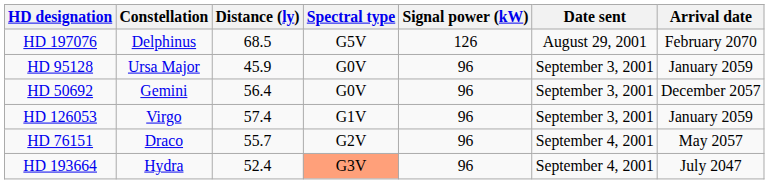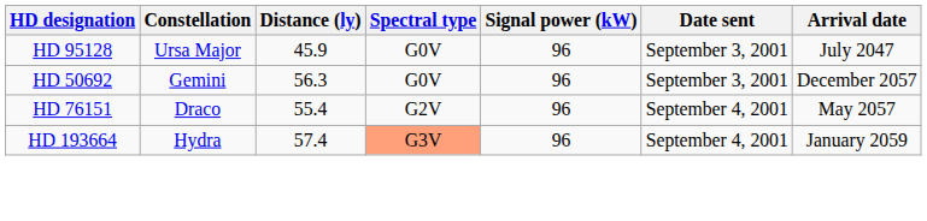- row: HD 197076 | Delphinus | 68.5 | G5V | 126 | August 29, 2001 | February 2070
HD 95128 | Arrival date: January 2059 -> July 2047
HD 50692 | Distance (ly): 56.4 -> 56.3
- row: HD 126053 | Virgo | 57.4 | G1V | 96 | September 3, 2001 | January 2059
HD 76151 | Distance (ly): 55.7 -> 55.4
HD 193664 | Distance (ly): 52.4 -> 57.4
HD 193664 | Arrival date: July 2047 -> January 2059
